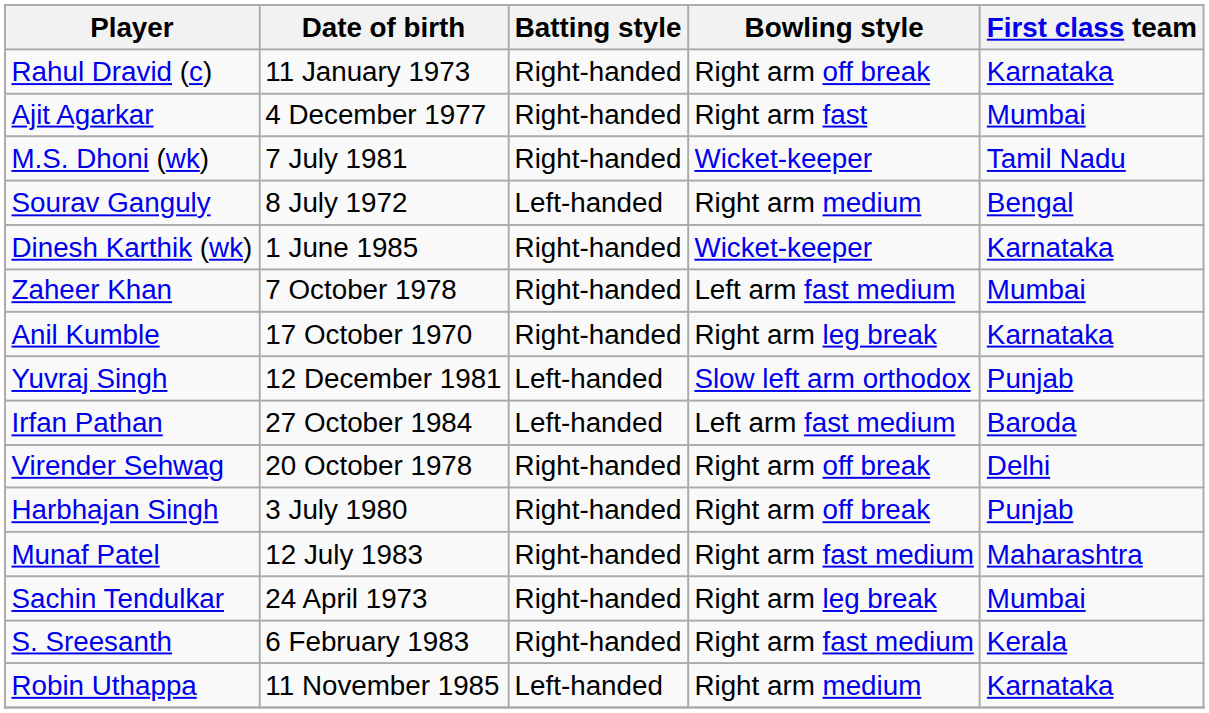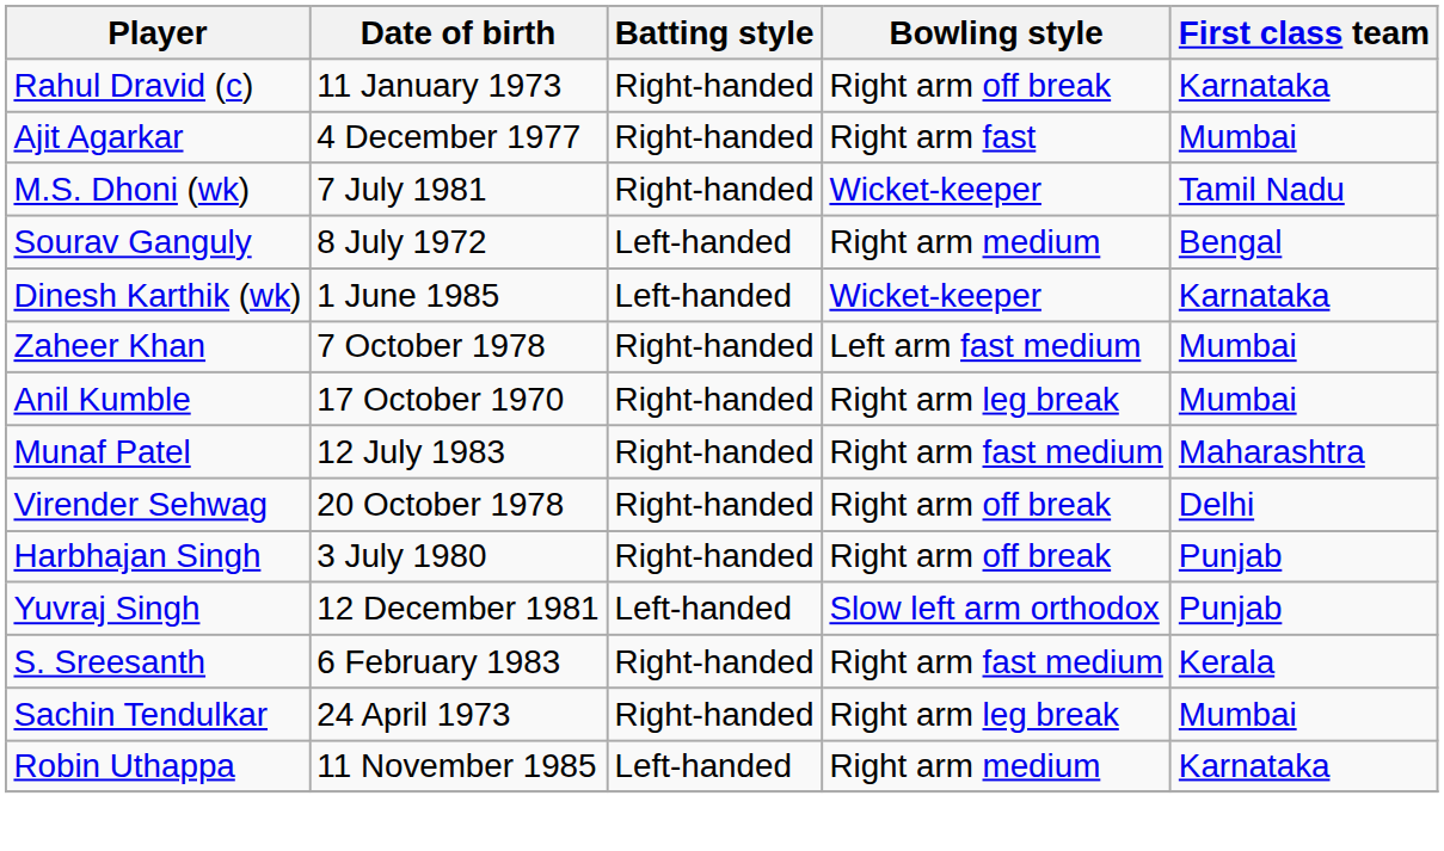Dinesh Karthik (wk) | Batting style: Right-handed -> Left-handed
Anil Kumble | First class team: Karnataka -> Mumbai
rows swapped: Munaf Patel <-> Yuvraj Singh
- row: Irfan Pathan | 27 October 1984 | Left-handed | Left arm fast medium | Baroda
rows swapped: S. Sreesanth <-> Sachin Tendulkar
